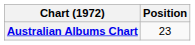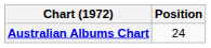Australian Albums Chart | Position: 23 -> 24
